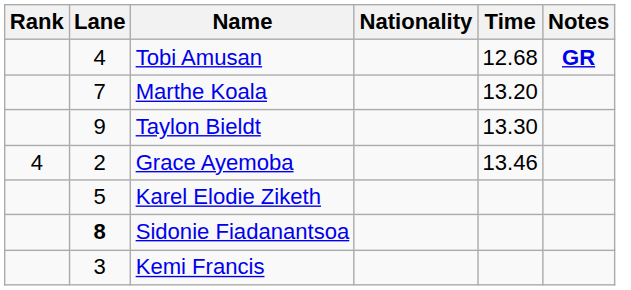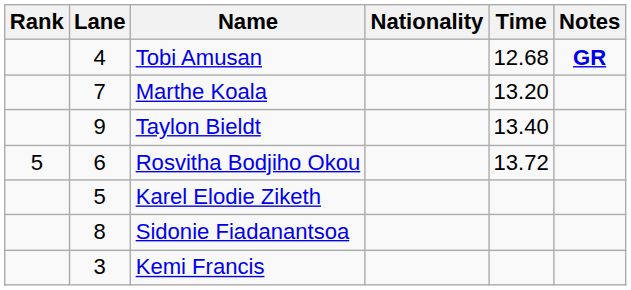Taylon Bieldt | Time: 13.30 -> 13.40
- row: 4 | 2 | Grace Ayemoba | 13.46
+ row: 5 | 6 | Rosvitha Bodjiho Okou | 13.72
Sidonie Fiadanantsoa | Lane: bold -> normal
